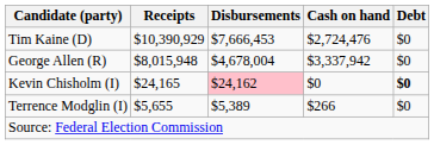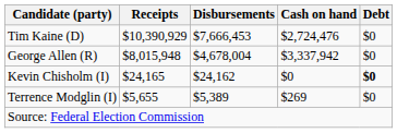Kevin Chisholm (I) | Disbursements: pink background -> no background
Terrence Modglin (I) | Cash on hand: $266 -> $269
